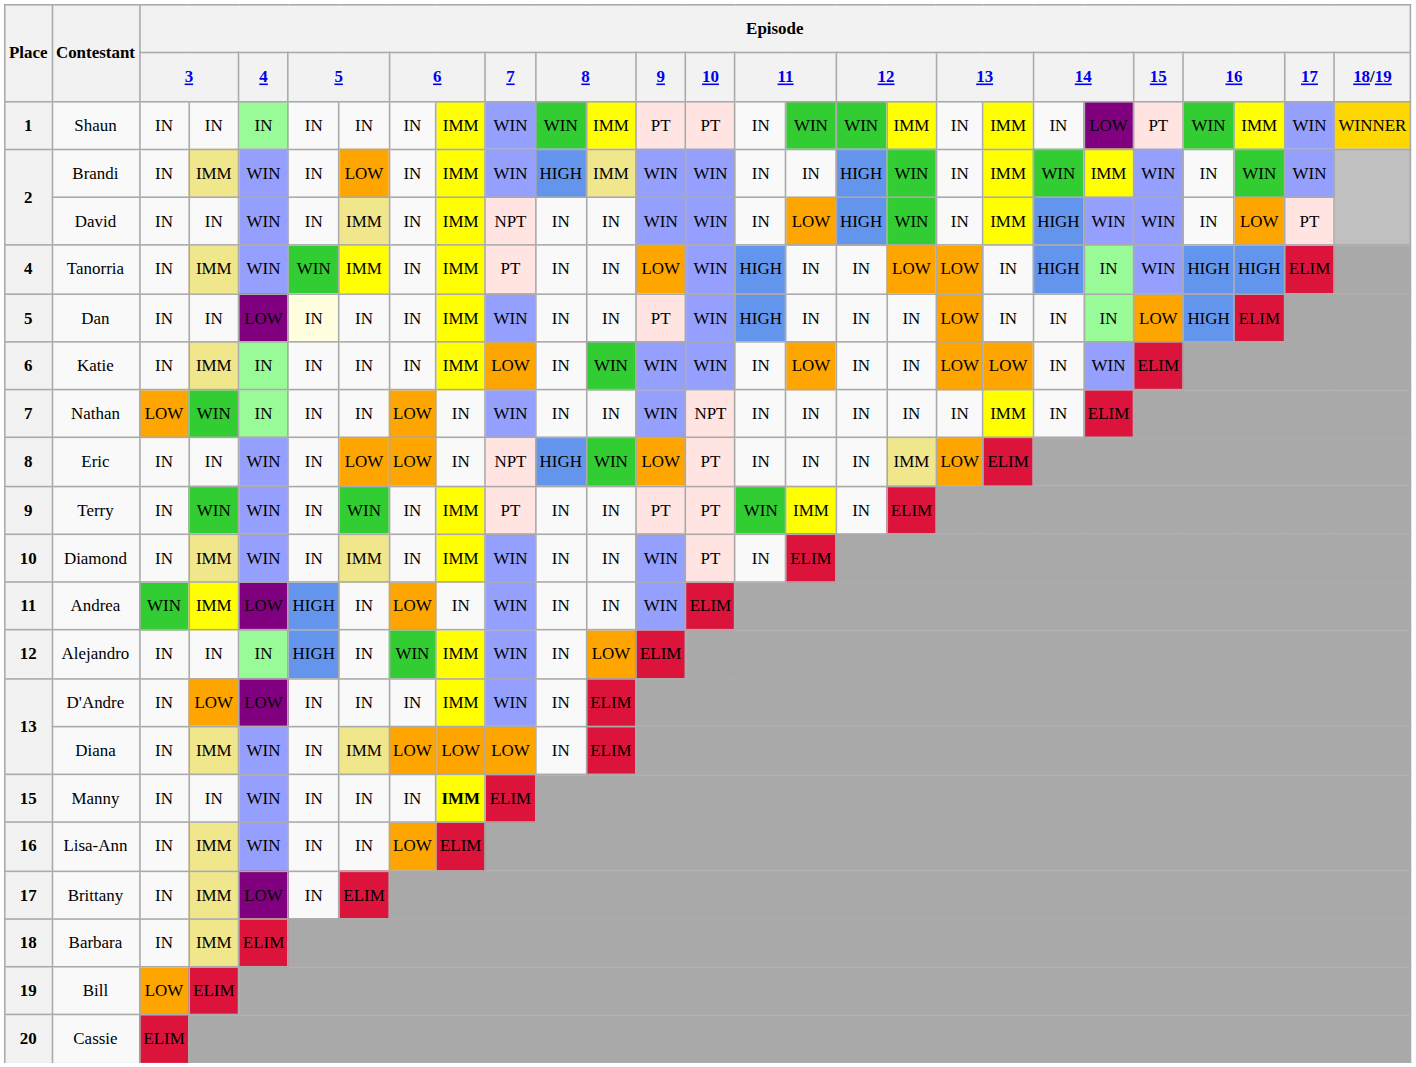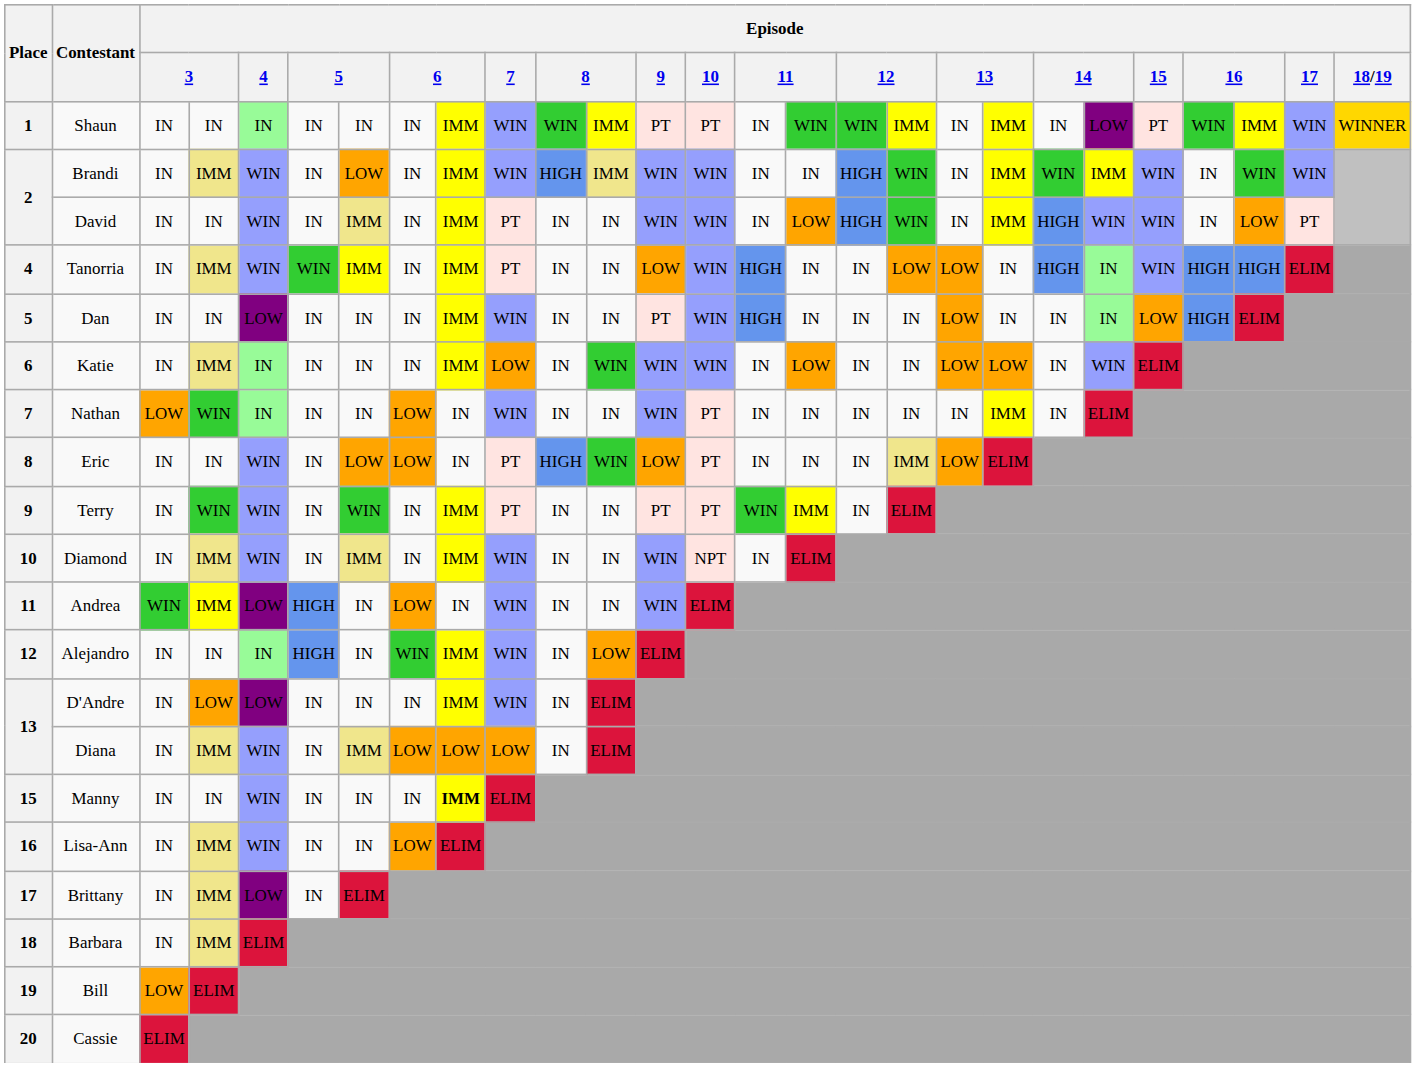David | Episode / 7: NPT -> PT
Dan | column 6: lightyellow background -> no background
Nathan | Episode / 10: NPT -> PT
Eric | Episode / 7: NPT -> PT
Diamond | Episode / 10: PT -> NPT
